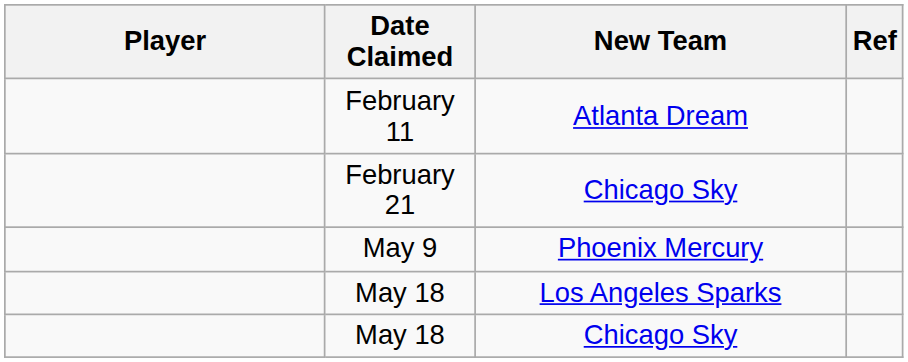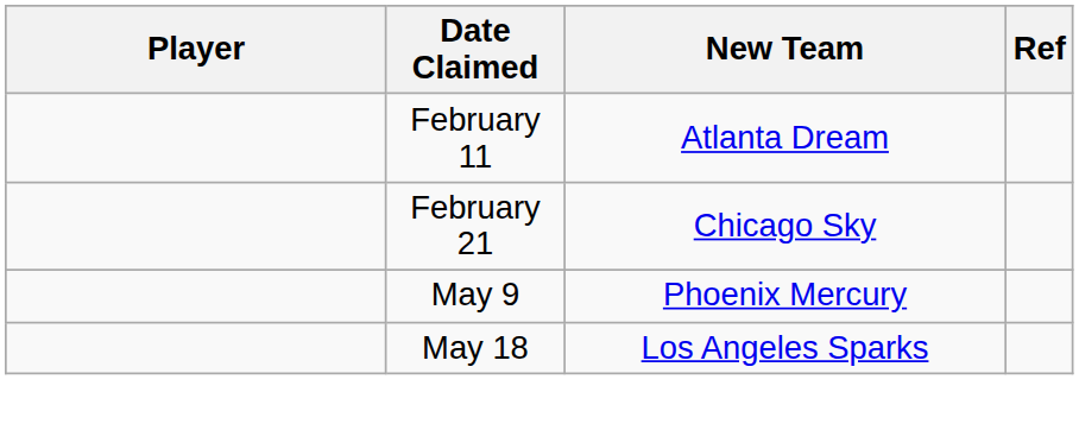- row: May 18 | Chicago Sky
